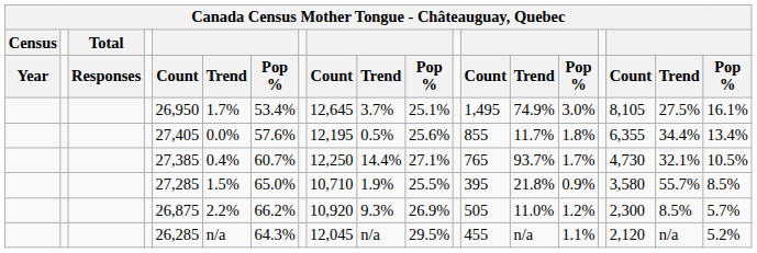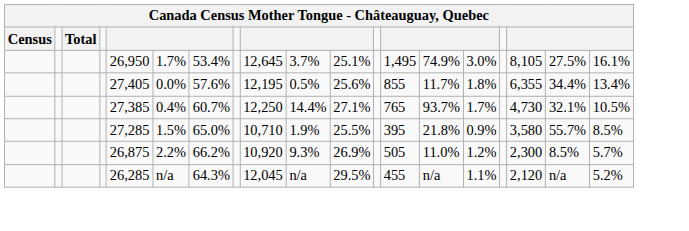- row: Year | Responses | Count | Trend | Pop % | Count | Trend | Pop % | Count | Trend | Pop % | Count | Trend | Pop %
